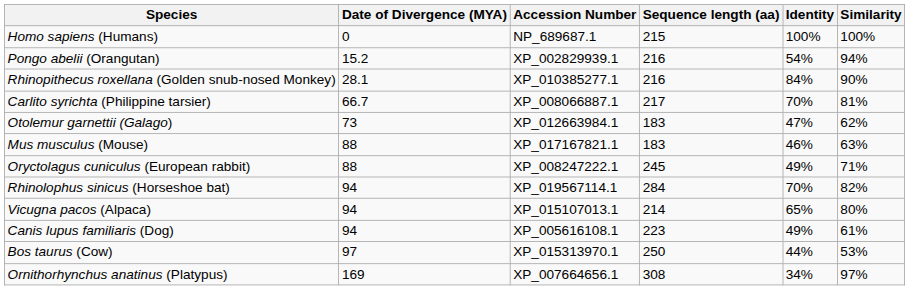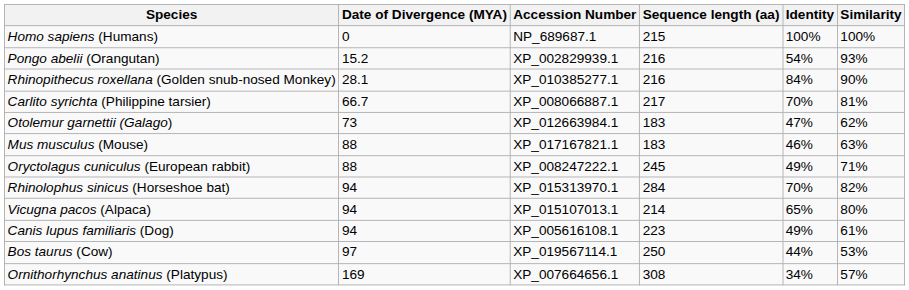Pongo abelii (Orangutan) | Similarity: 94% -> 93%
Rhinolophus sinicus (Horseshoe bat) | Accession Number: XP_019567114.1 -> XP_015313970.1
Bos taurus (Cow) | Accession Number: XP_015313970.1 -> XP_019567114.1
Ornithorhynchus anatinus (Platypus) | Similarity: 97% -> 57%
